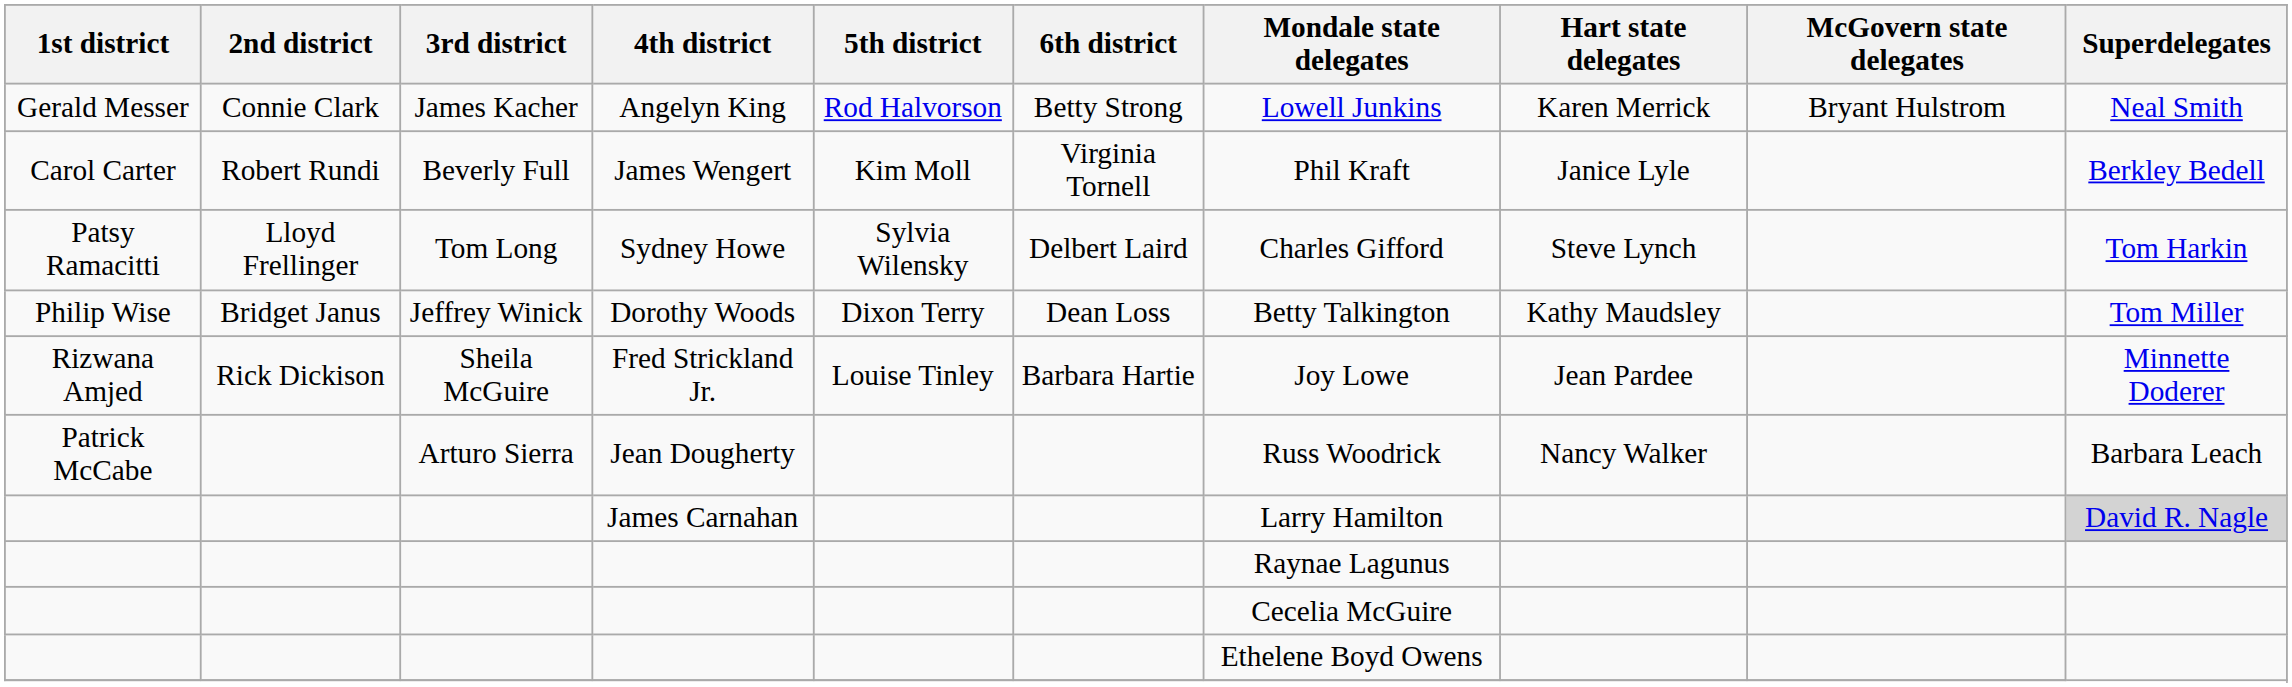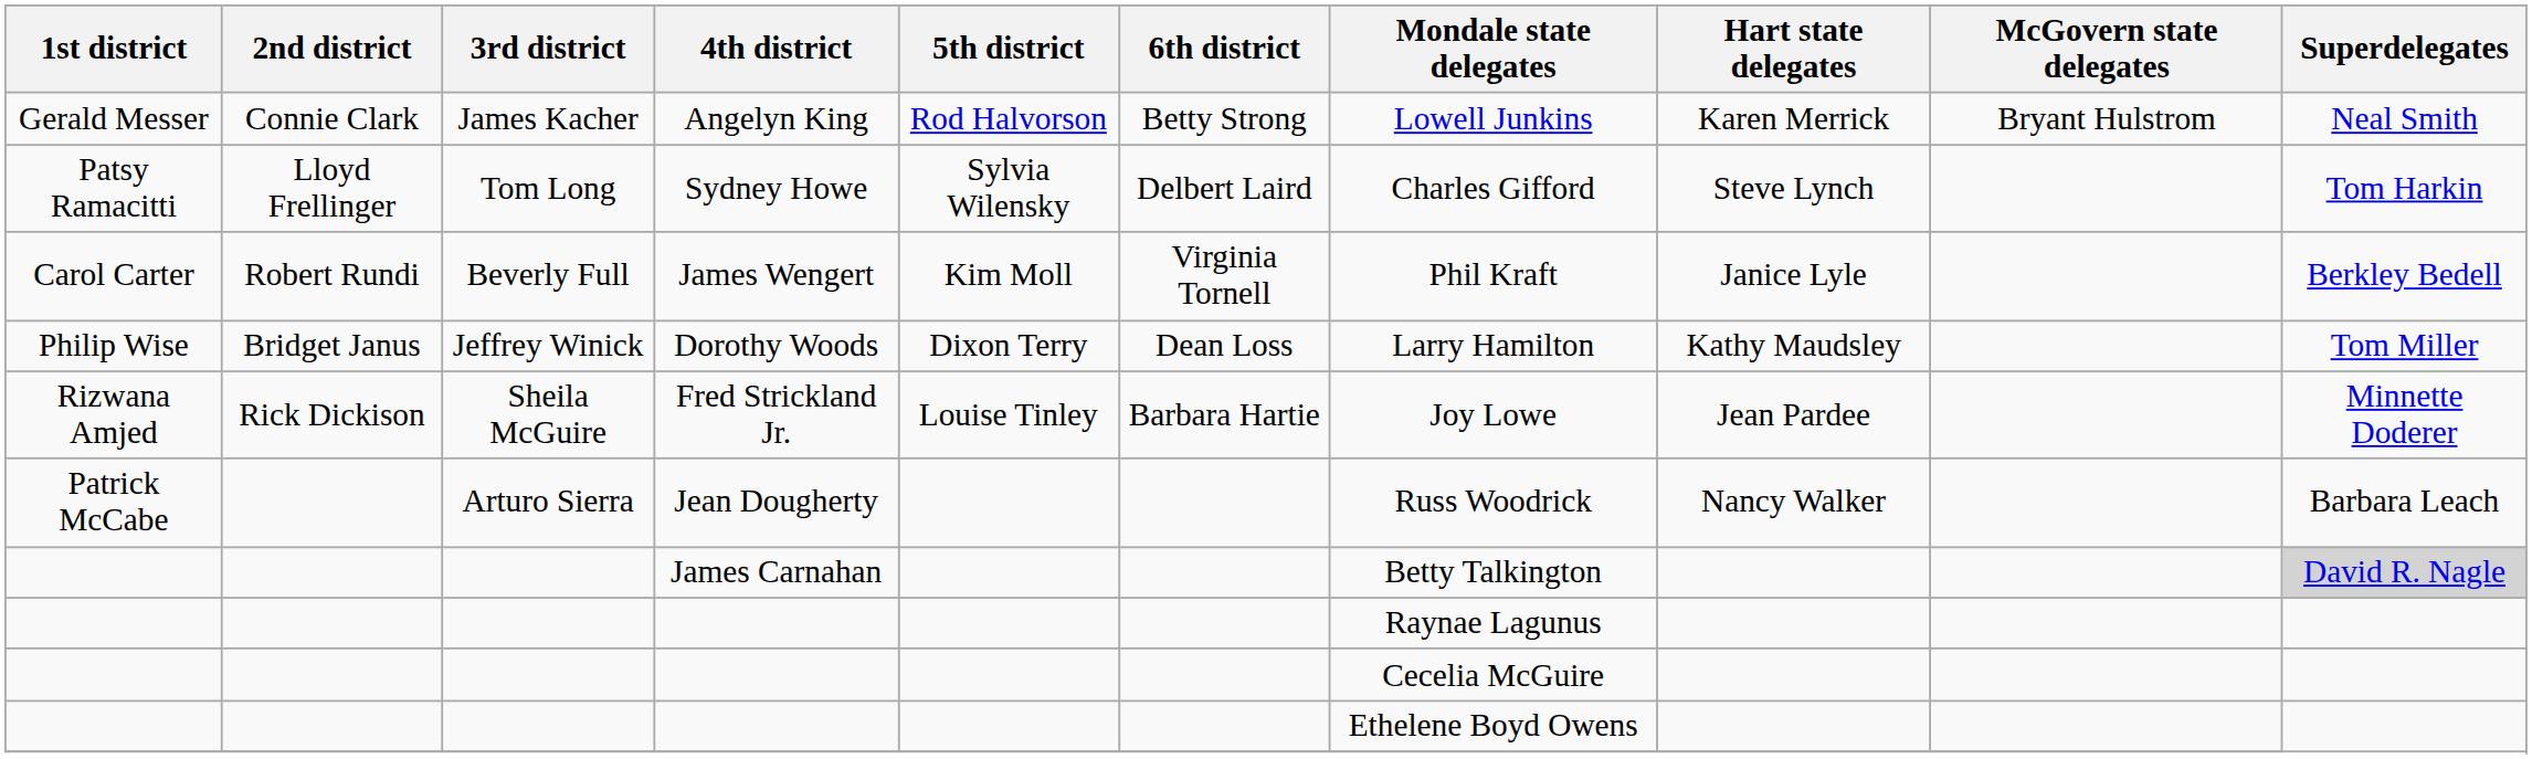rows swapped: Sydney Howe <-> James Wengert
Dorothy Woods | Mondale state delegates: Betty Talkington -> Larry Hamilton
James Carnahan | Mondale state delegates: Larry Hamilton -> Betty Talkington
